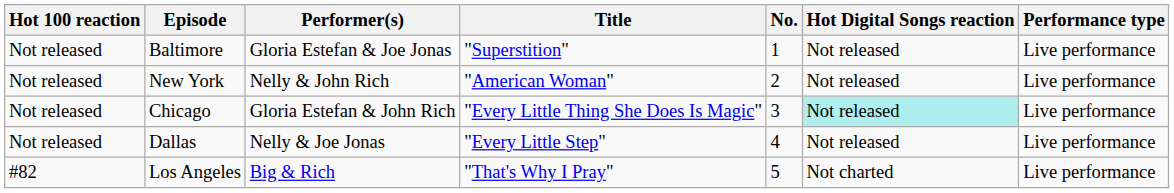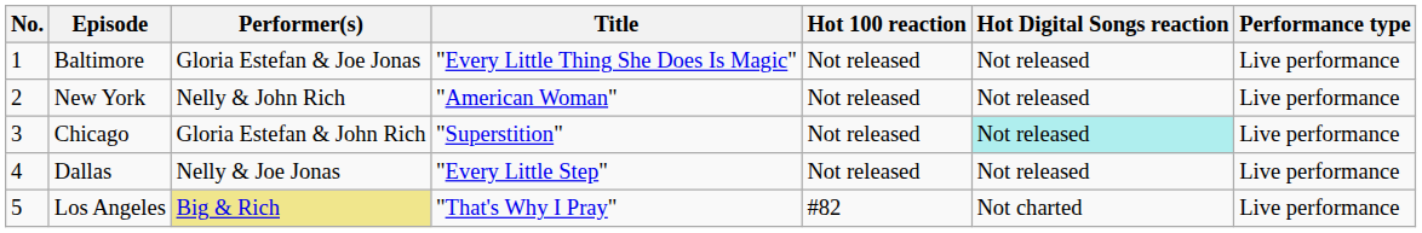columns swapped: No. <-> Hot 100 reaction
Baltimore | Title: "Superstition" -> "Every Little Thing She Does Is Magic"
Chicago | Title: "Every Little Thing She Does Is Magic" -> "Superstition"
Los Angeles | Performer(s): no background -> khaki background
